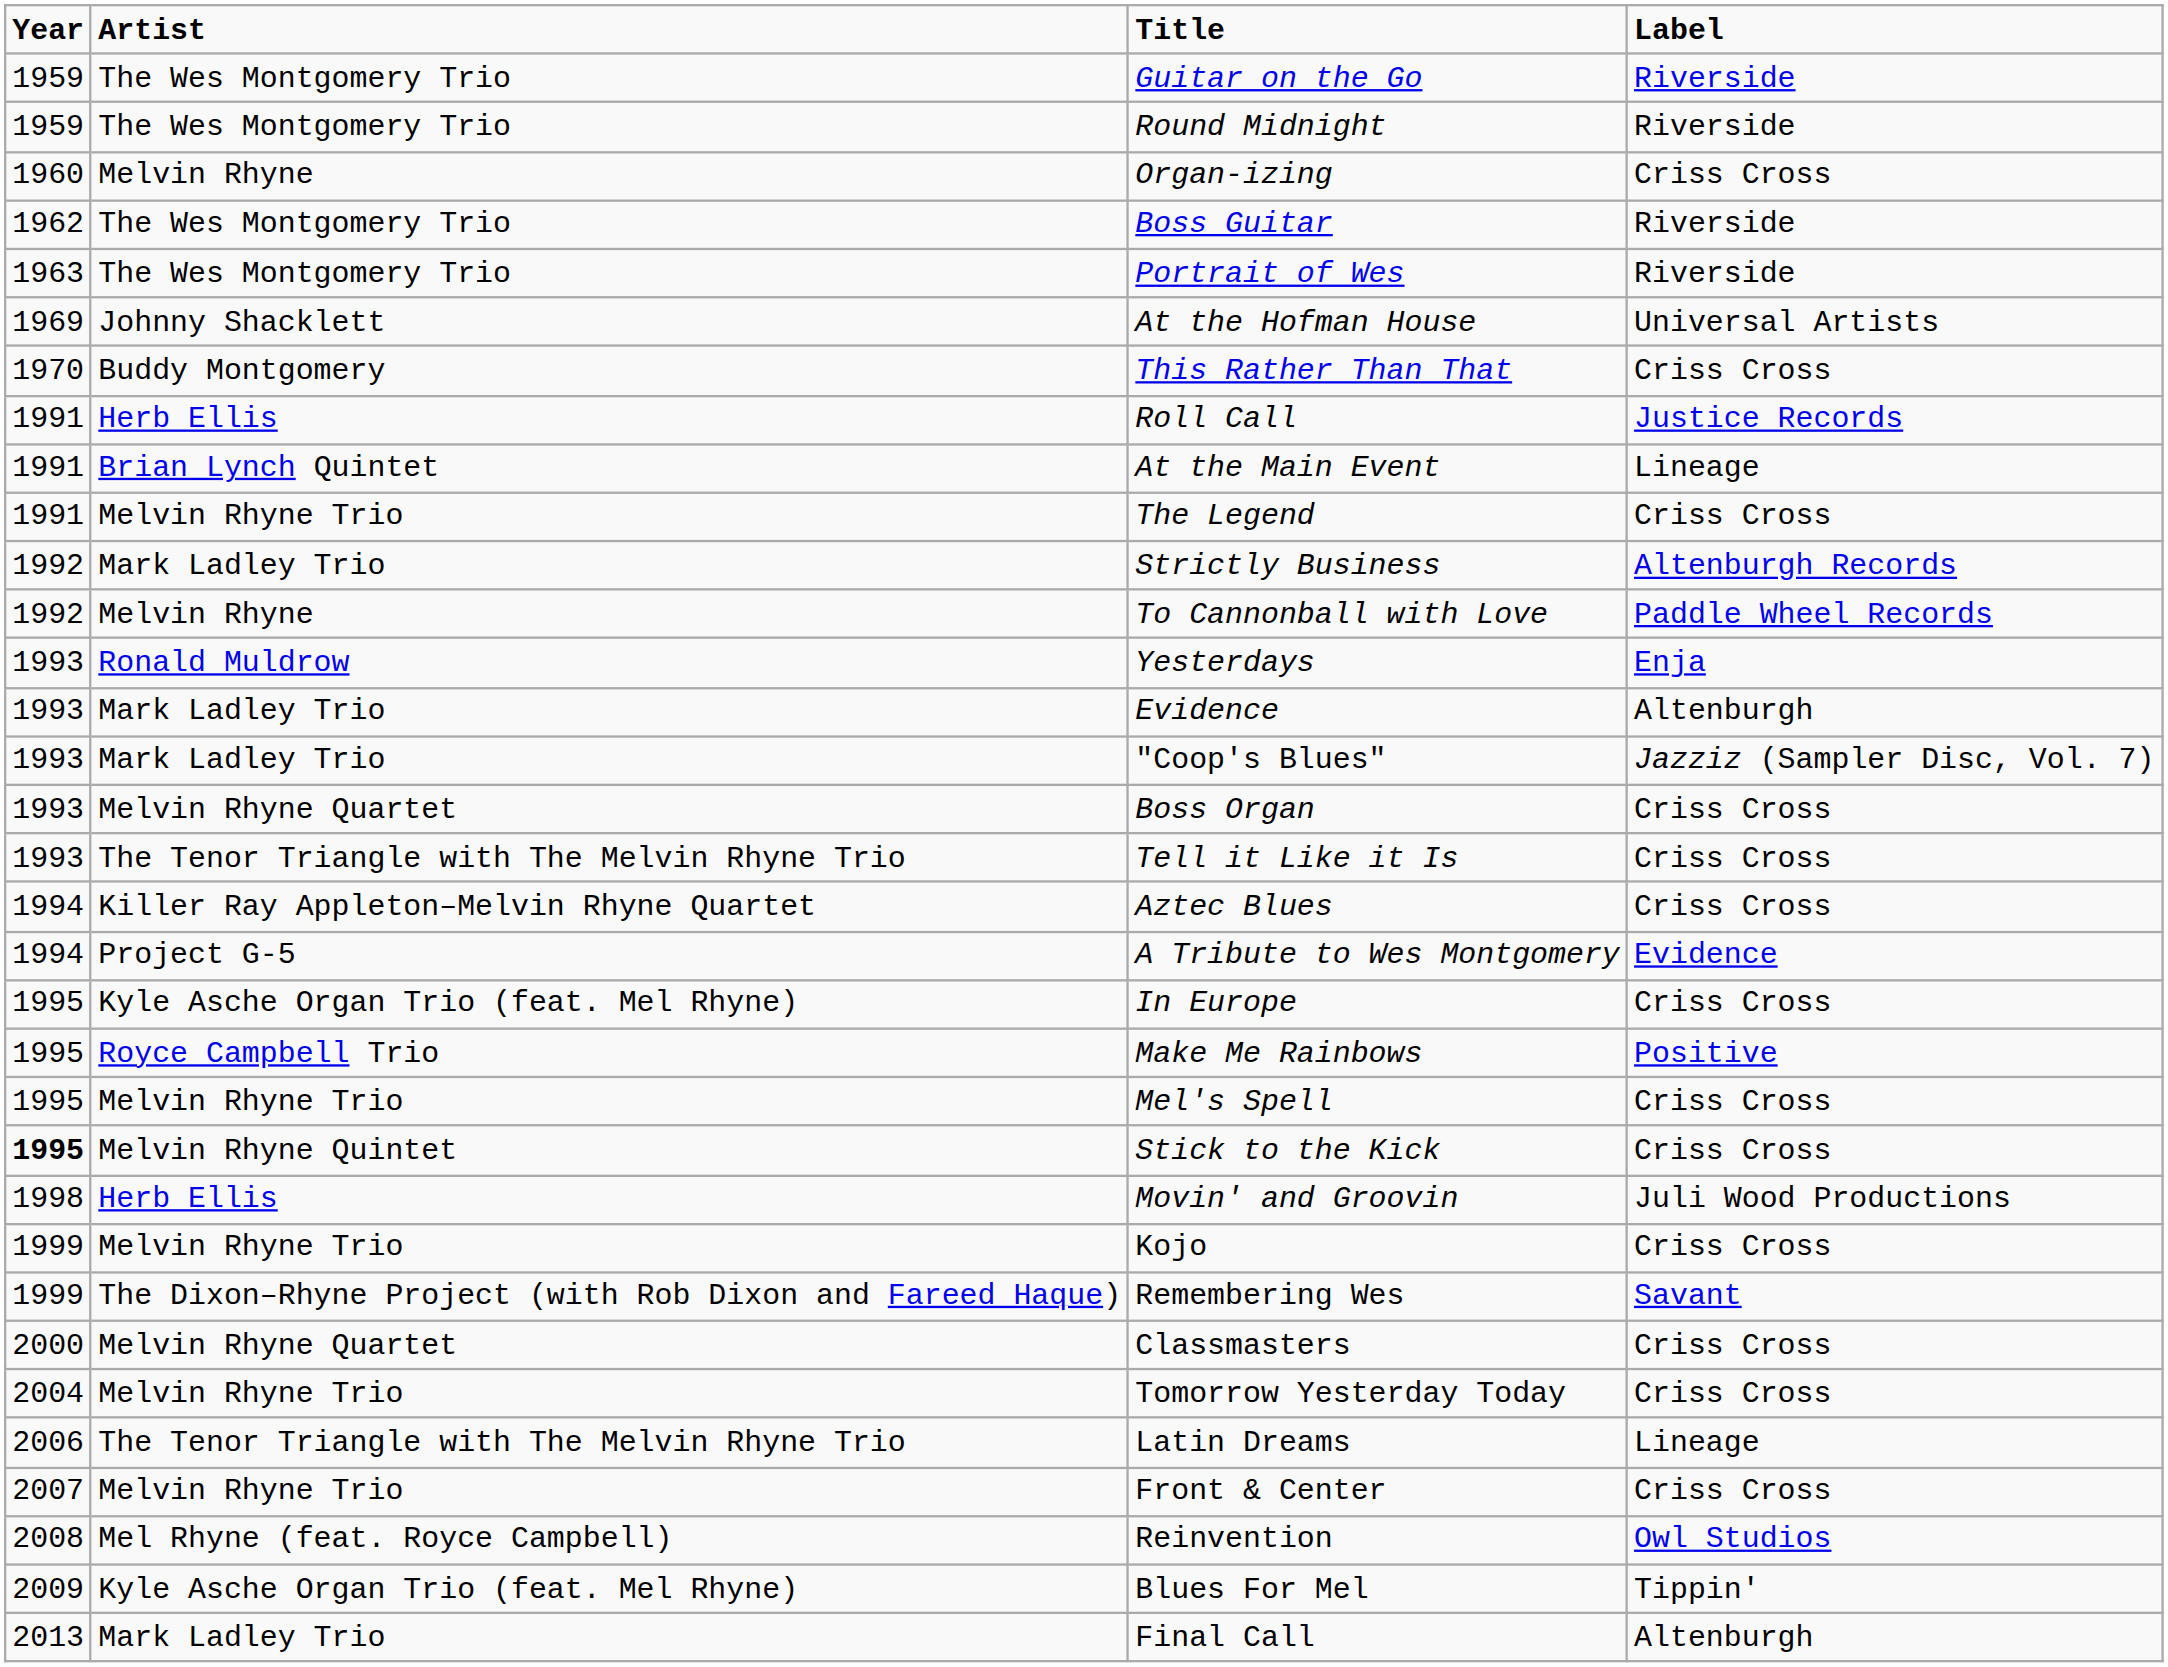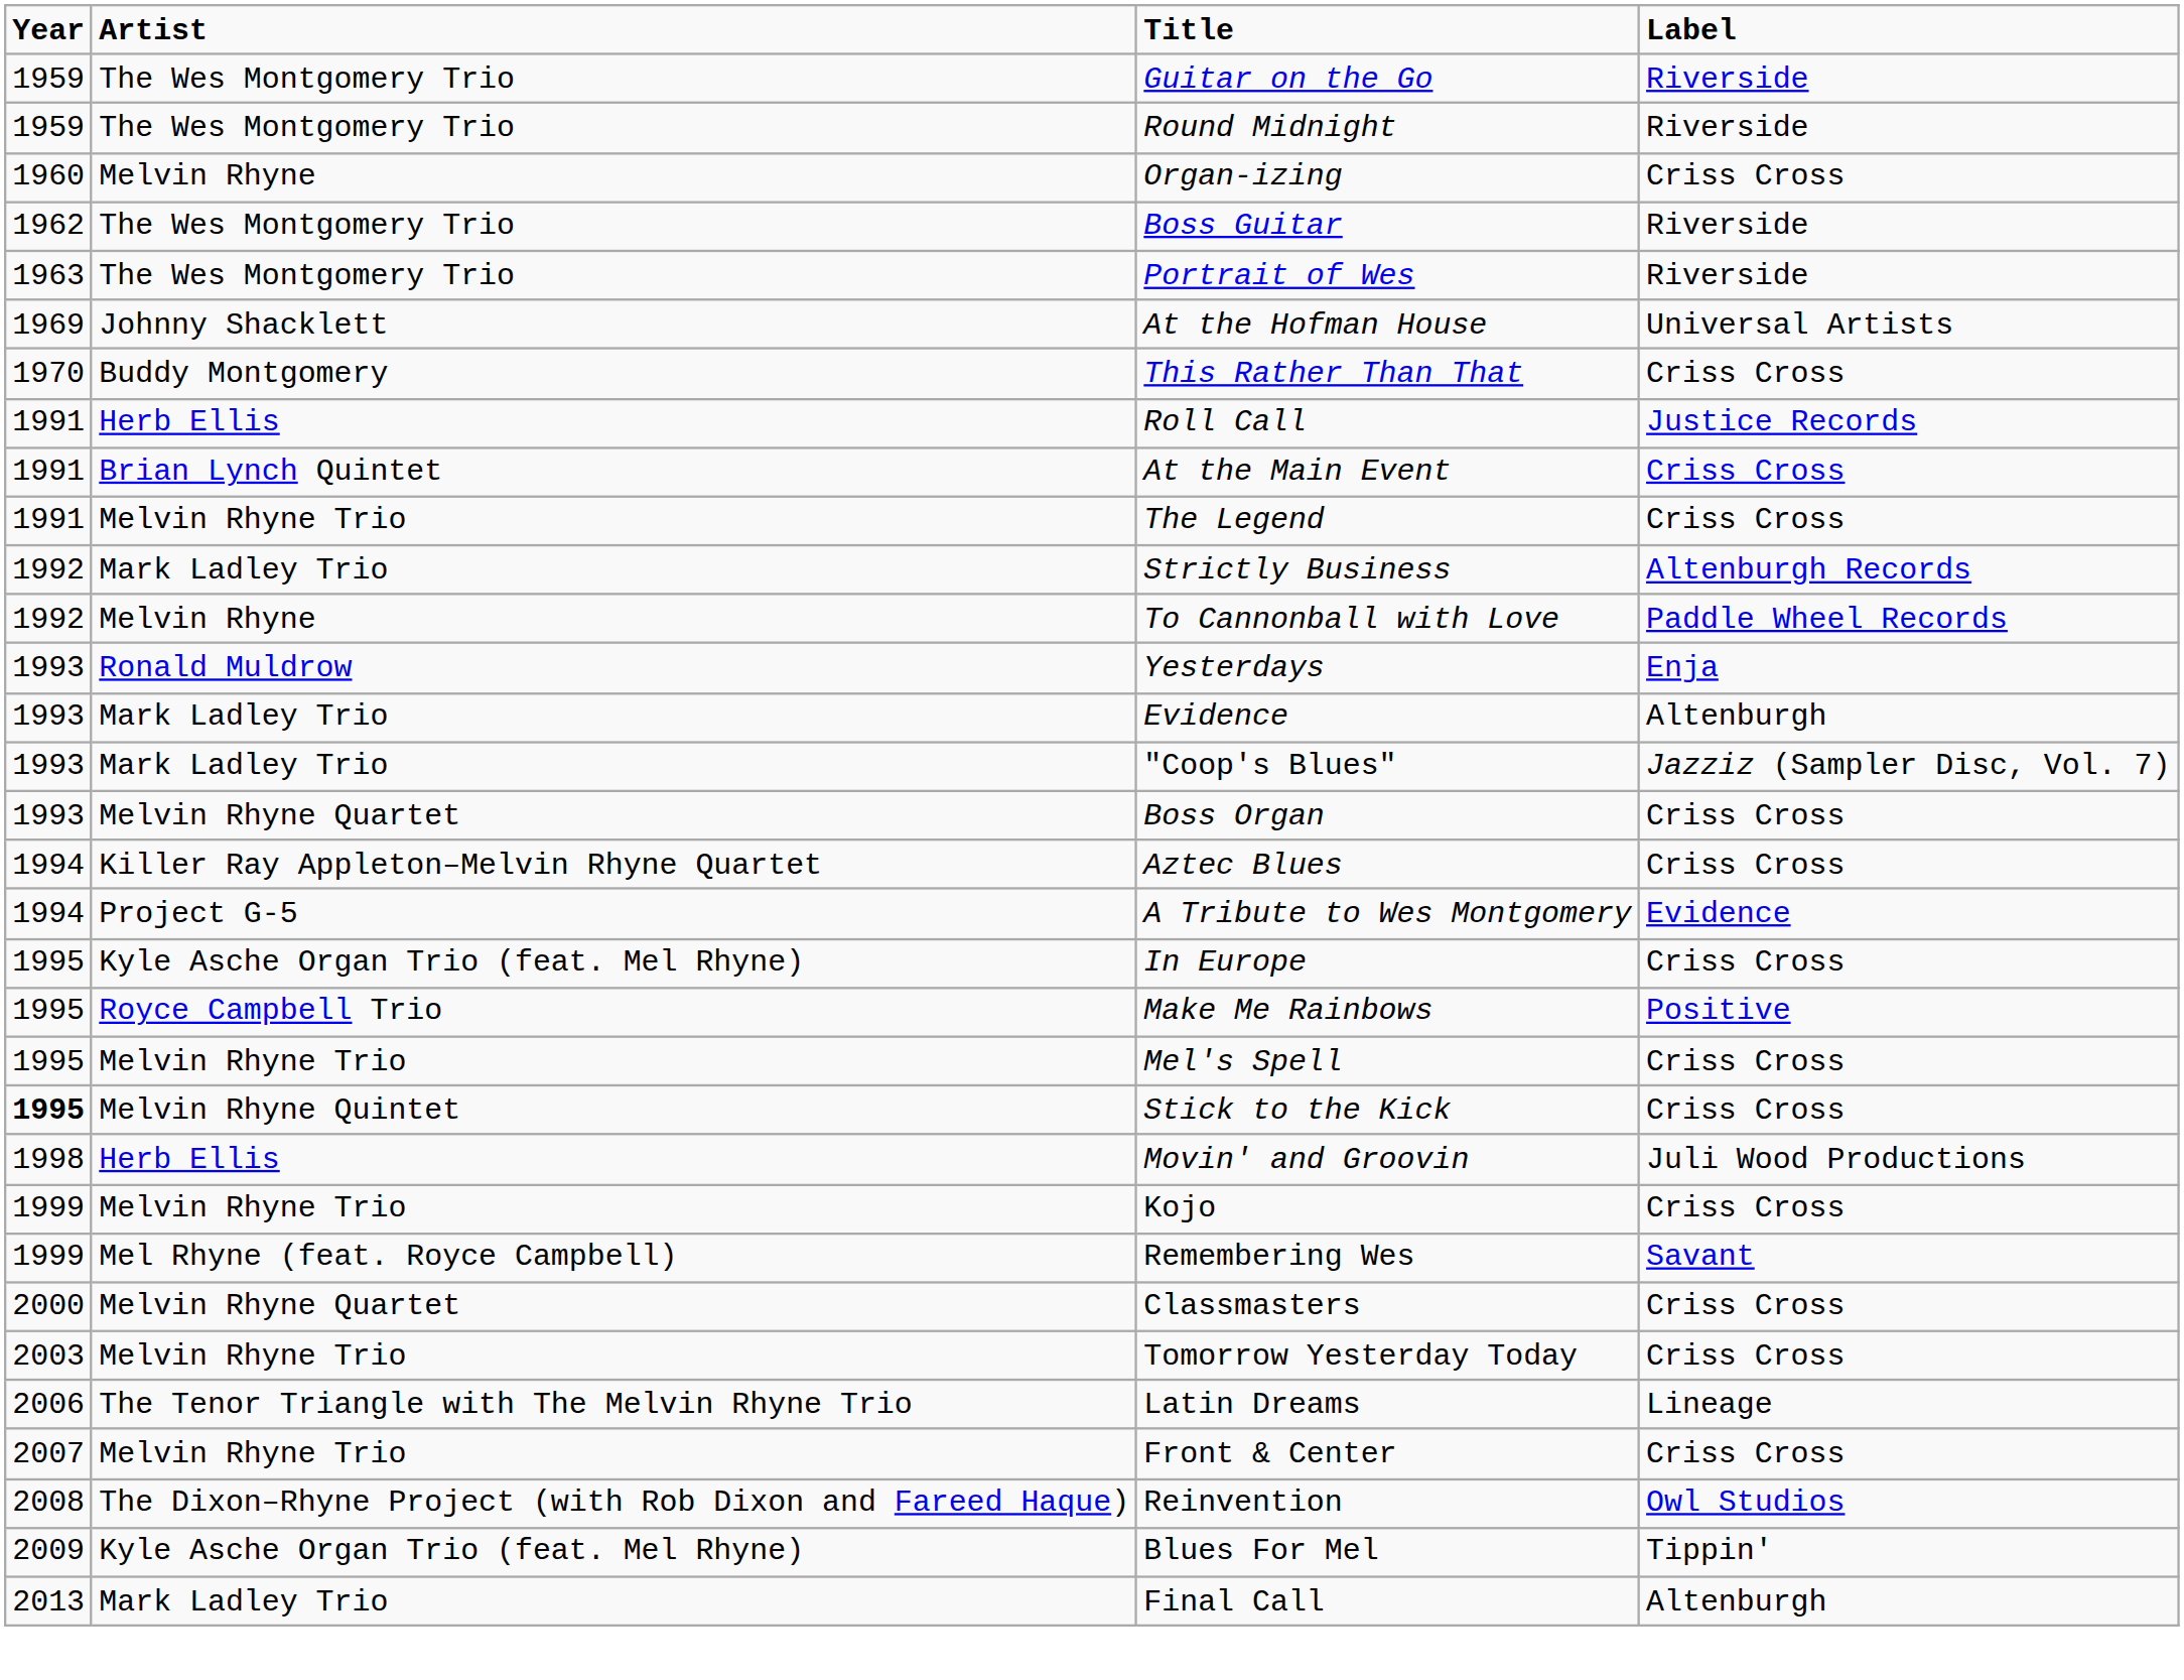At the Main Event | Label: Lineage -> Criss Cross
- row: 1993 | The Tenor Triangle with The Melvin Rhyne Trio | Tell it Like it Is | Criss Cross
Remembering Wes | Artist: The Dixon–Rhyne Project (with Rob Dixon and Fareed Haque) -> Mel Rhyne (feat. Royce Campbell)
Tomorrow Yesterday Today | Year: 2004 -> 2003
Reinvention | Artist: Mel Rhyne (feat. Royce Campbell) -> The Dixon–Rhyne Project (with Rob Dixon and Fareed Haque)
